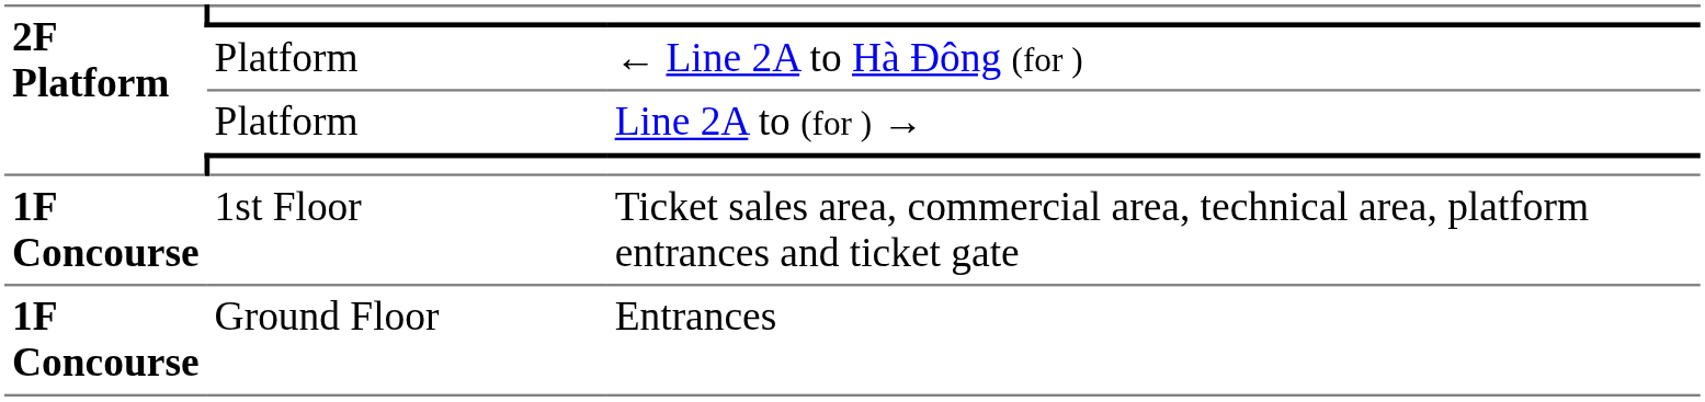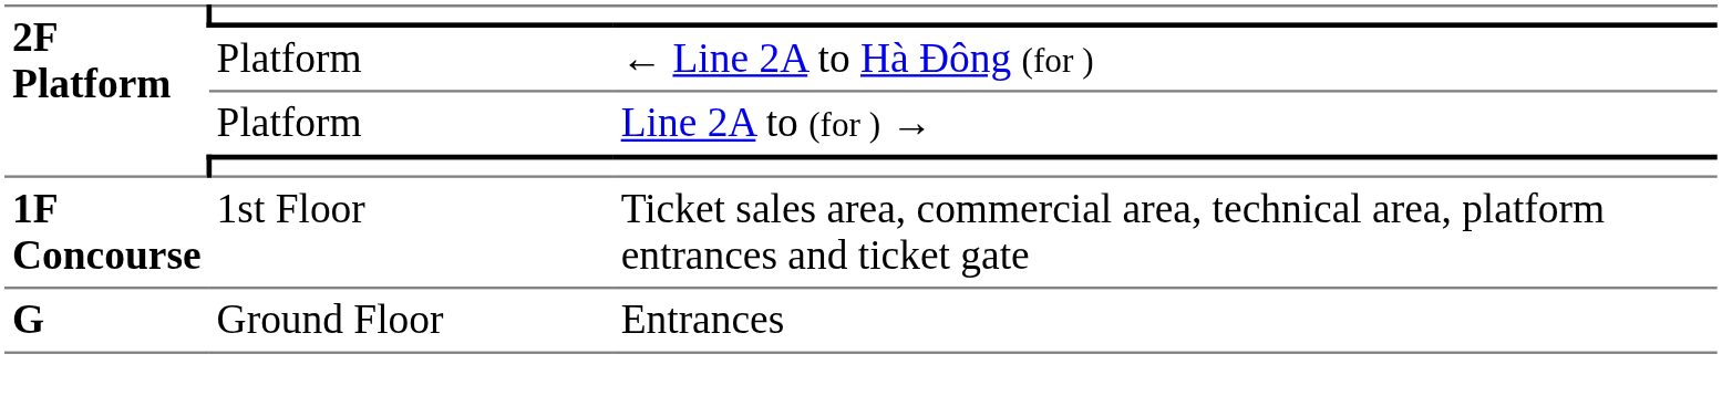Entrances | 2F Platform: 1F Concourse -> G
